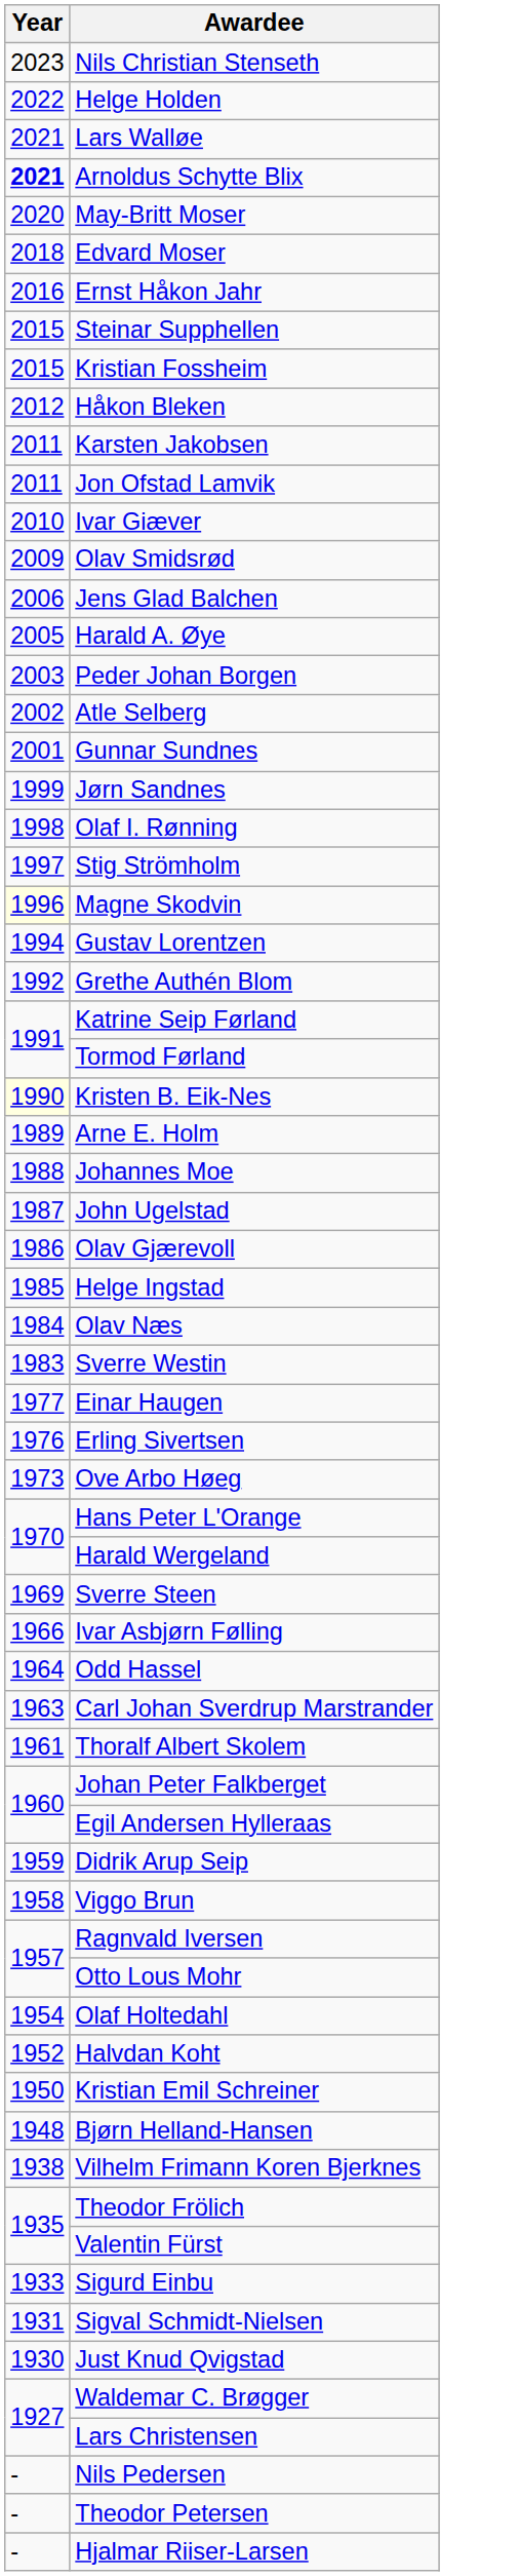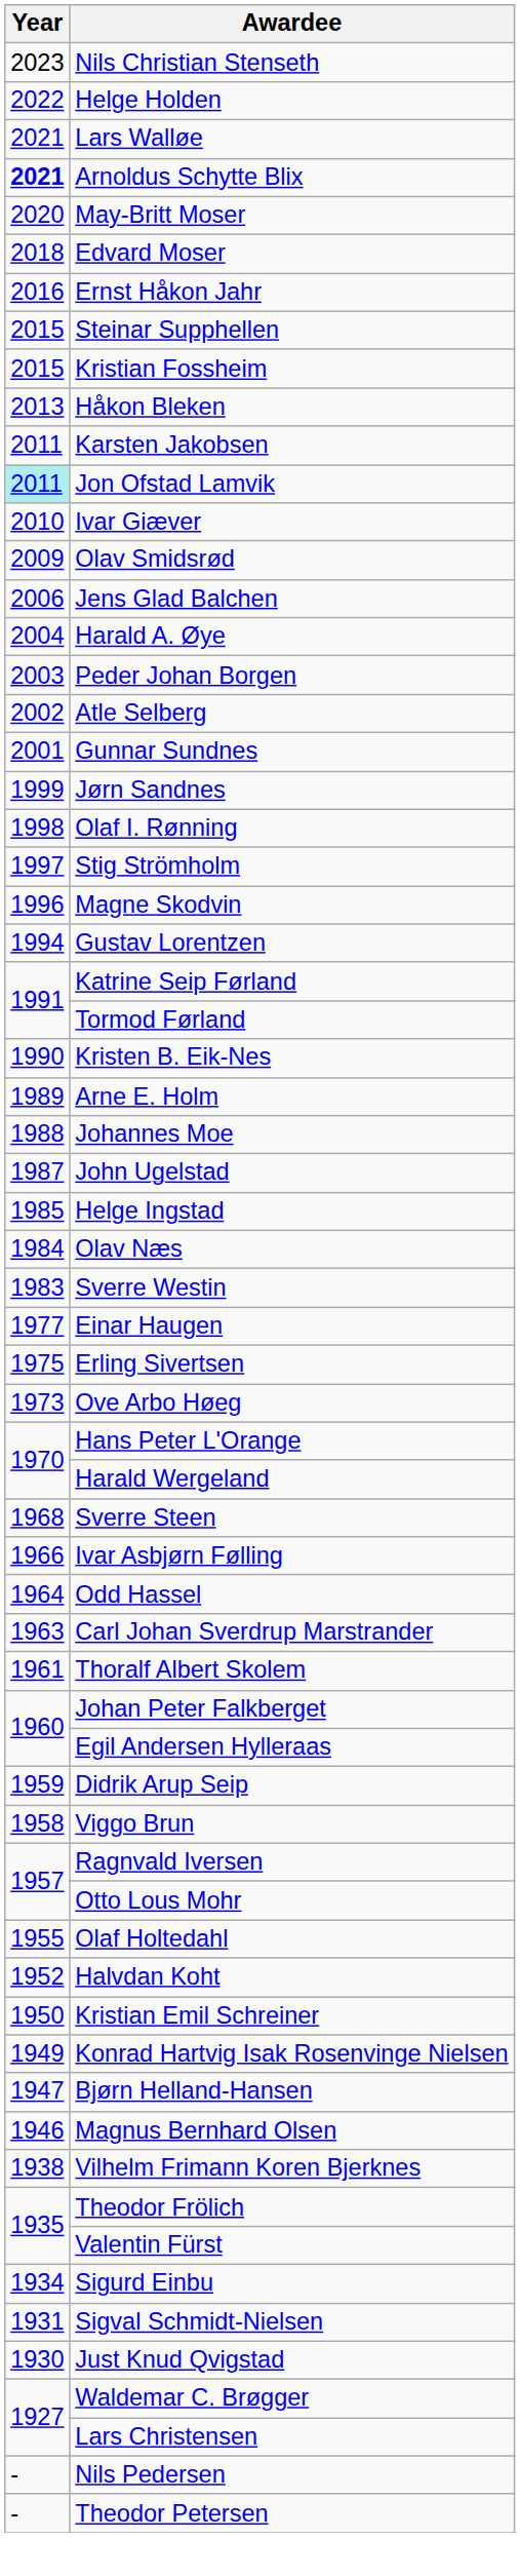Håkon Bleken | Year: 2012 -> 2013
Jon Ofstad Lamvik | Year: no background -> paleturquoise background
Harald A. Øye | Year: 2005 -> 2004
Magne Skodvin | Year: lightyellow background -> no background
- row: 1992 | Grethe Authén Blom
Kristen B. Eik-Nes | Year: lightyellow background -> no background
- row: 1986 | Olav Gjærevoll
Erling Sivertsen | Year: 1976 -> 1975
Sverre Steen | Year: 1969 -> 1968
Olaf Holtedahl | Year: 1954 -> 1955
+ row: 1949 | Konrad Hartvig Isak Rosenvinge Nielsen
Bjørn Helland-Hansen | Year: 1948 -> 1947
+ row: 1946 | Magnus Bernhard Olsen
Sigurd Einbu | Year: 1933 -> 1934
- row: - | Hjalmar Riiser-Larsen
